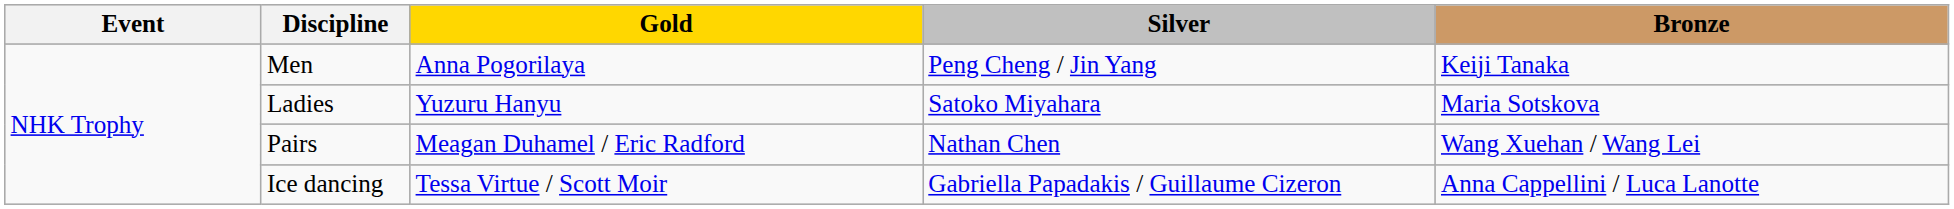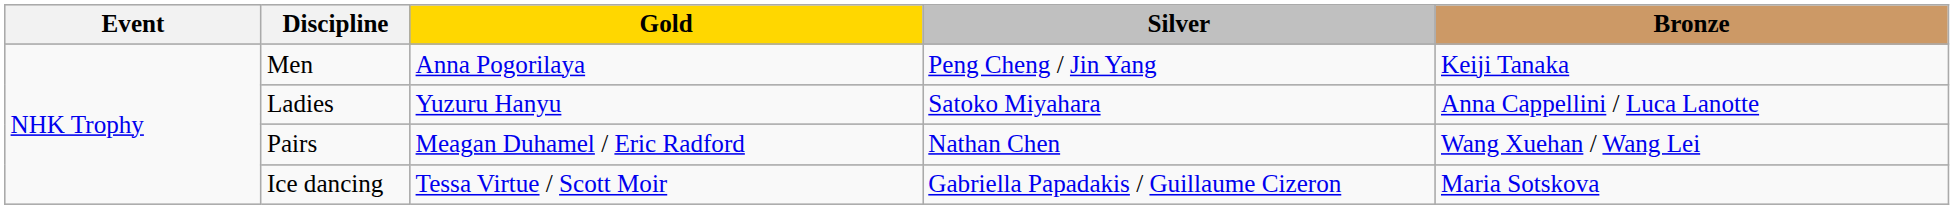Ladies | Bronze: Maria Sotskova -> Anna Cappellini / Luca Lanotte
Ice dancing | Bronze: Anna Cappellini / Luca Lanotte -> Maria Sotskova
